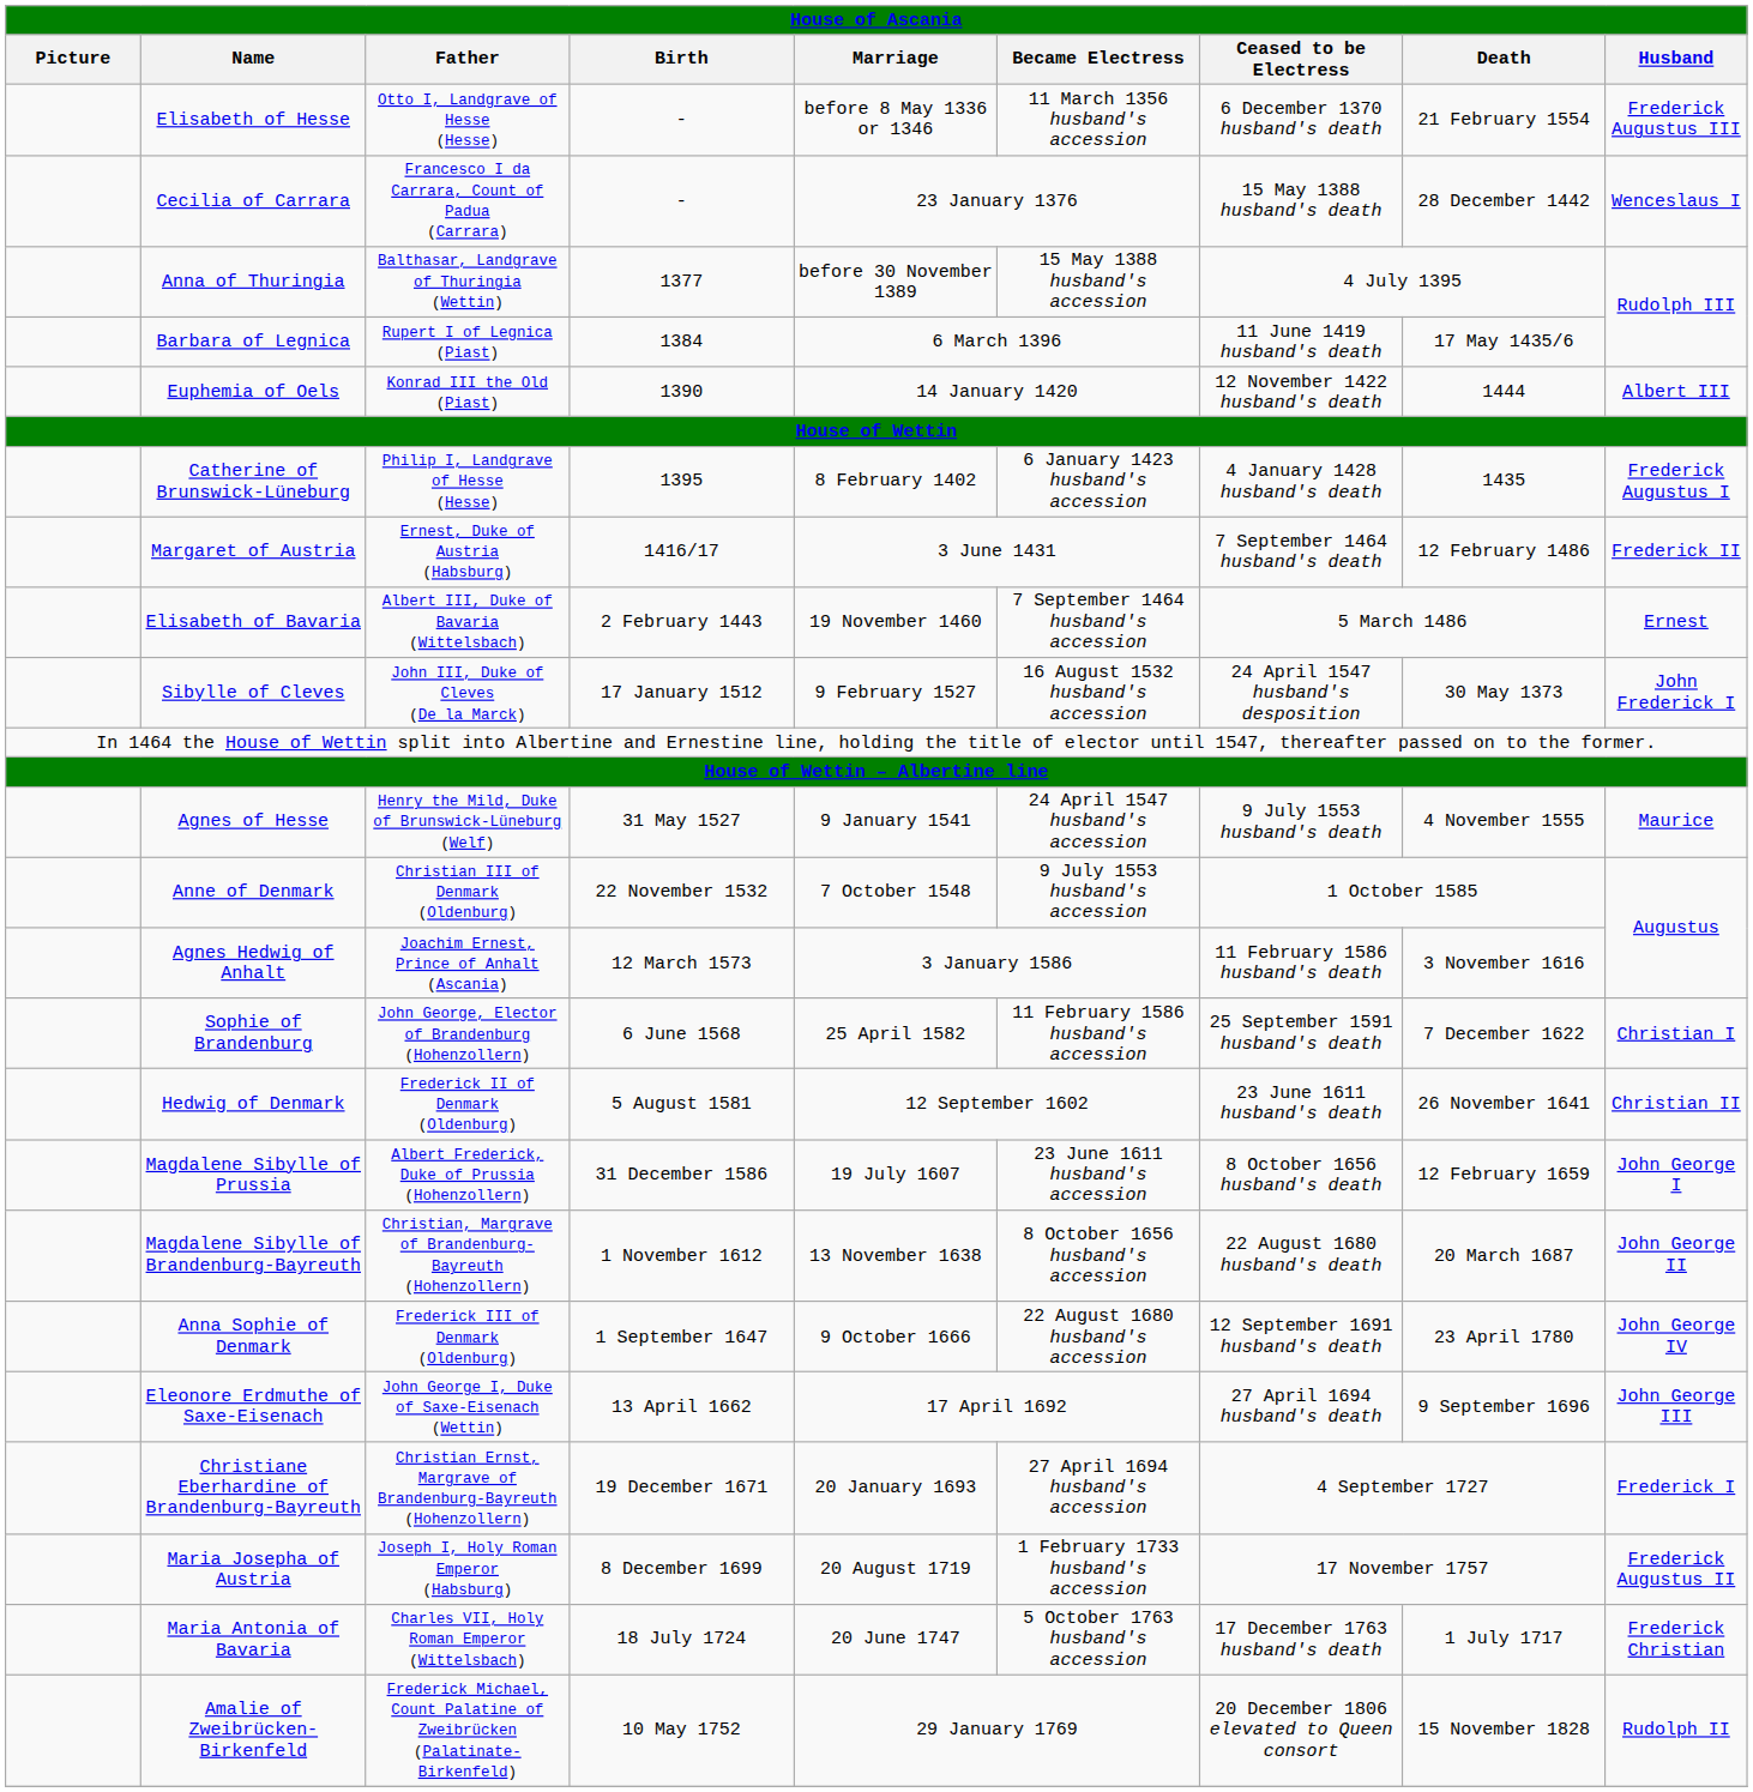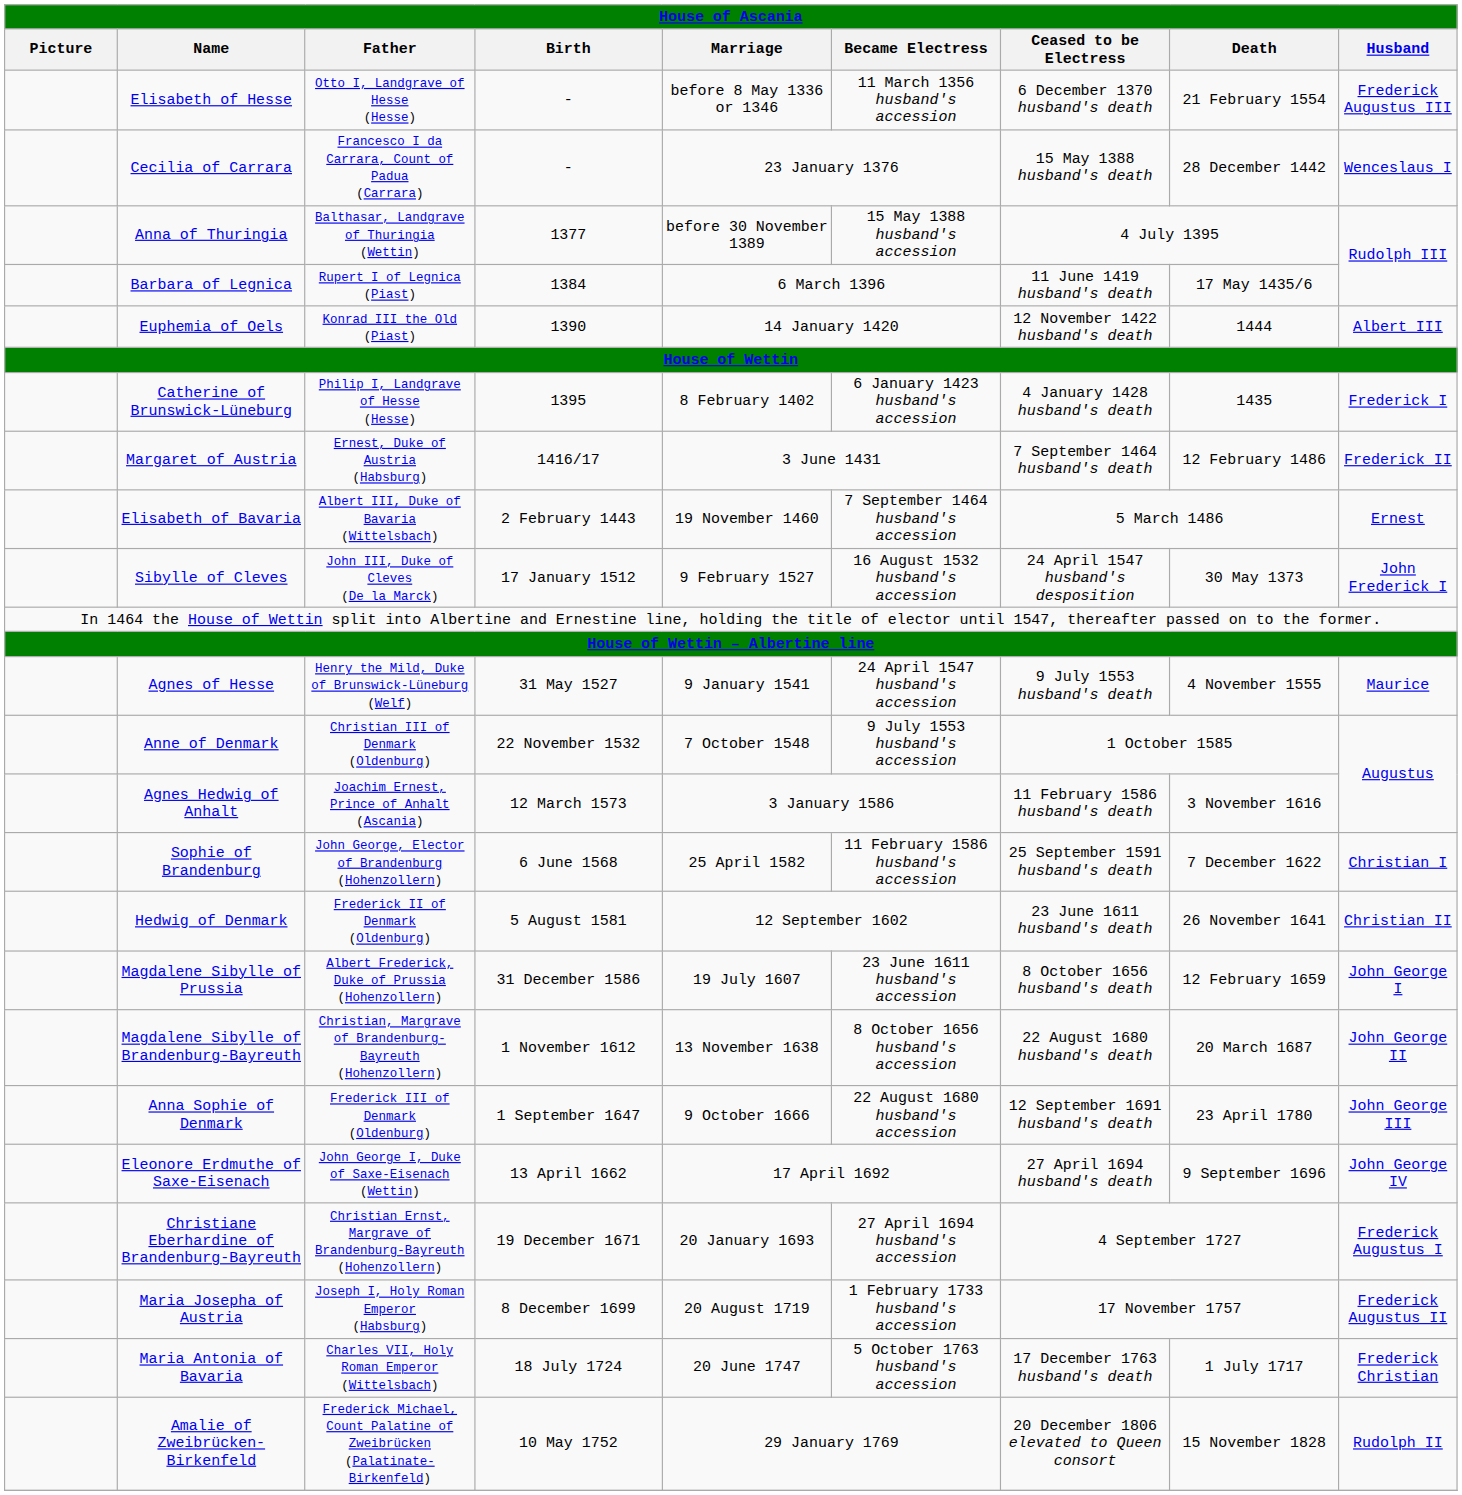Catherine of Brunswick-Lüneburg | Husband: Frederick Augustus I -> Frederick I
Anna Sophie of Denmark | Husband: John George IV -> John George III
Eleonore Erdmuthe of Saxe-Eisenach | Husband: John George III -> John George IV
Christiane Eberhardine of Brandenburg-Bayreuth | Husband: Frederick I -> Frederick Augustus I
